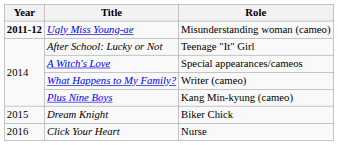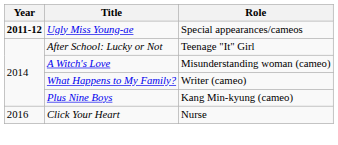Ugly Miss Young-ae | Role: Misunderstanding woman (cameo) -> Special appearances/cameos
A Witch's Love | Role: Special appearances/cameos -> Misunderstanding woman (cameo)
- row: 2015 | Dream Knight | Biker Chick
